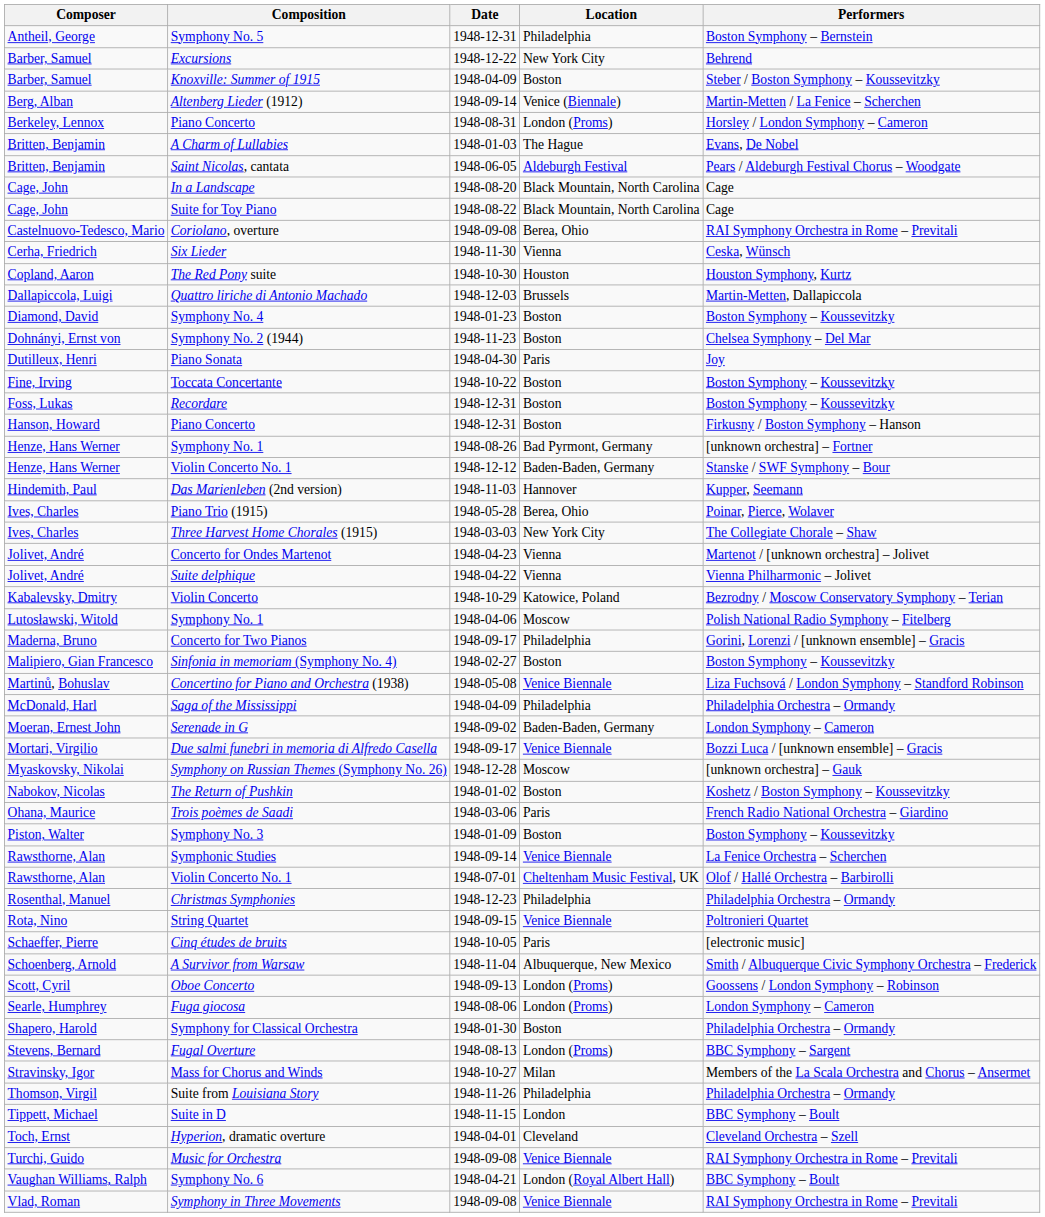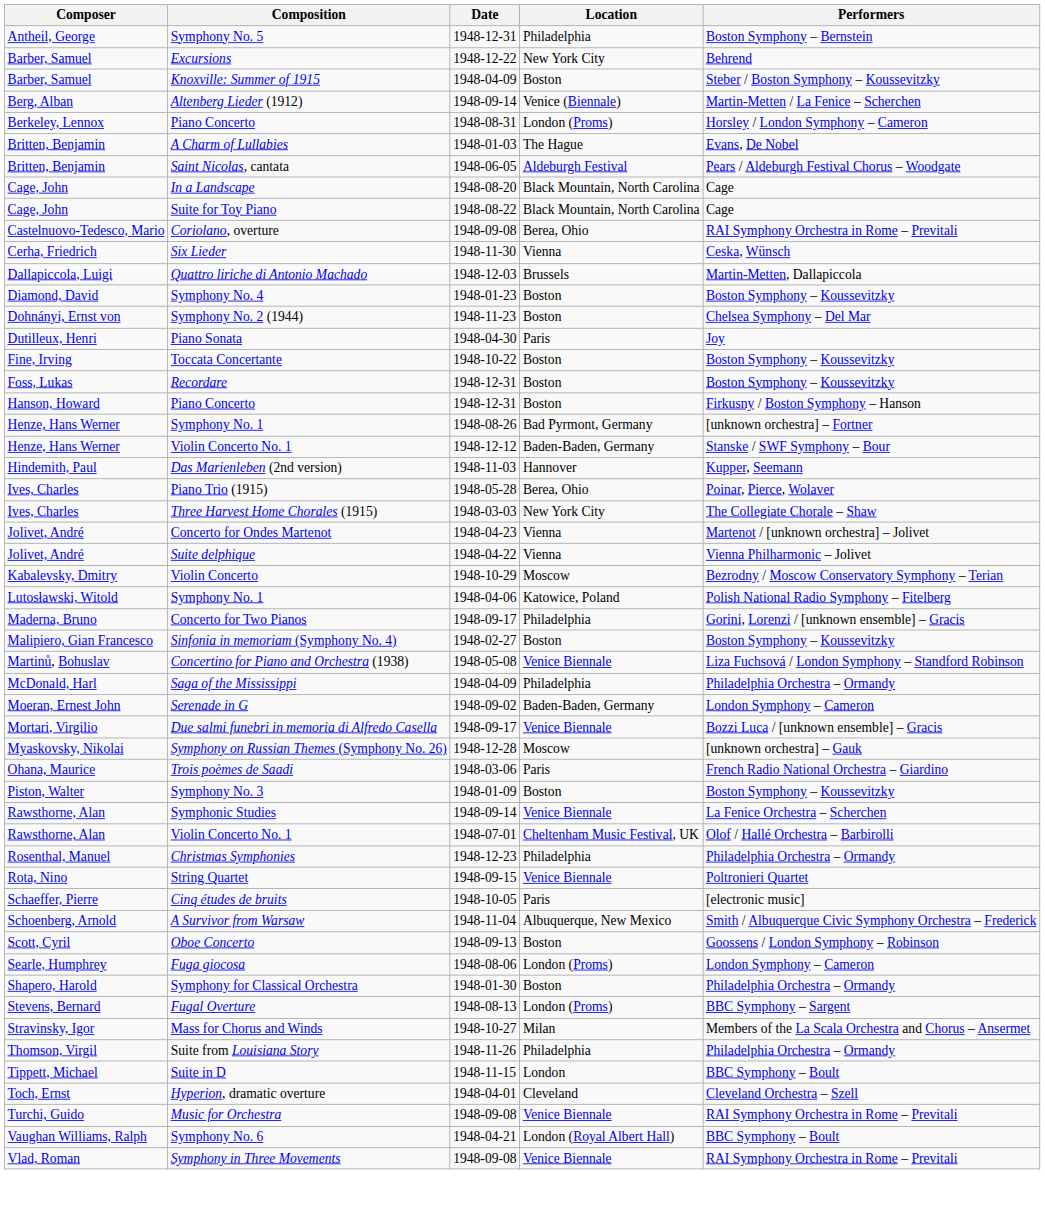- row: Copland, Aaron | The Red Pony suite | 1948-10-30 | Houston | Houston Symphony, Kurtz
Violin Concerto | Location: Katowice, Poland -> Moscow
Lutosławski, Witold / Symphony No. 1 | Location: Moscow -> Katowice, Poland
- row: Nabokov, Nicolas | The Return of Pushkin | 1948-01-02 | Boston | Koshetz / Boston Symphony – Koussevitzky
Oboe Concerto | Location: London (Proms) -> Boston
